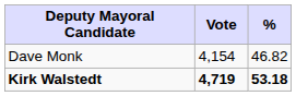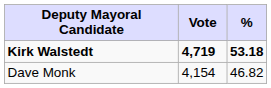rows swapped: Kirk Walstedt <-> Dave Monk
